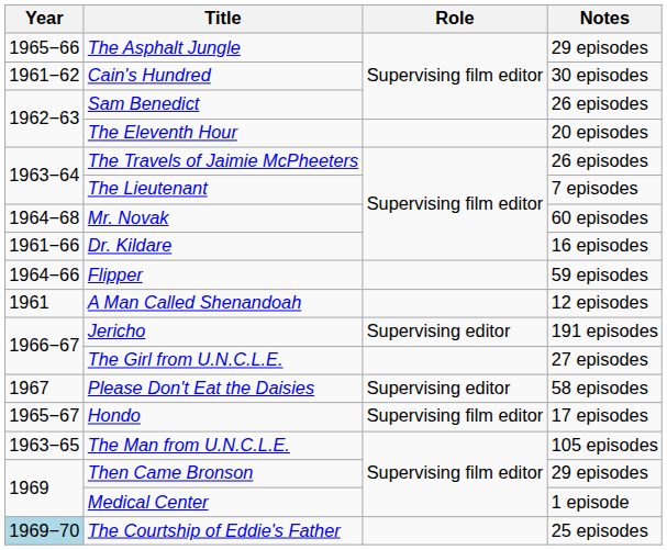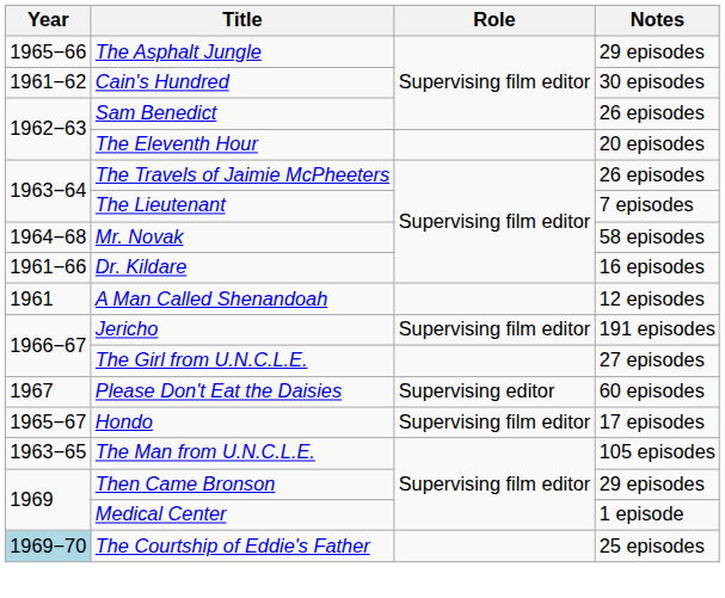Mr. Novak | Notes: 60 episodes -> 58 episodes
- row: 1964−66 | Flipper | 59 episodes
Jericho | Role: Supervising editor -> Supervising film editor
Please Don't Eat the Daisies | Notes: 58 episodes -> 60 episodes
